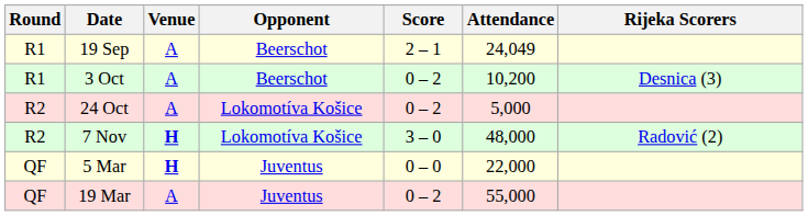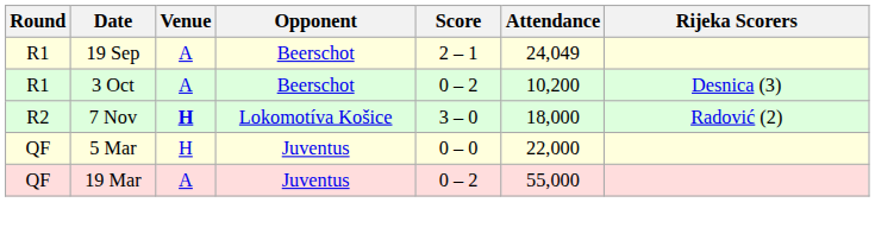- row: R2 | 24 Oct | A | Lokomotíva Košice | 0 – 2 | 5,000
7 Nov | Attendance: 48,000 -> 18,000
5 Mar | Venue: bold -> normal
